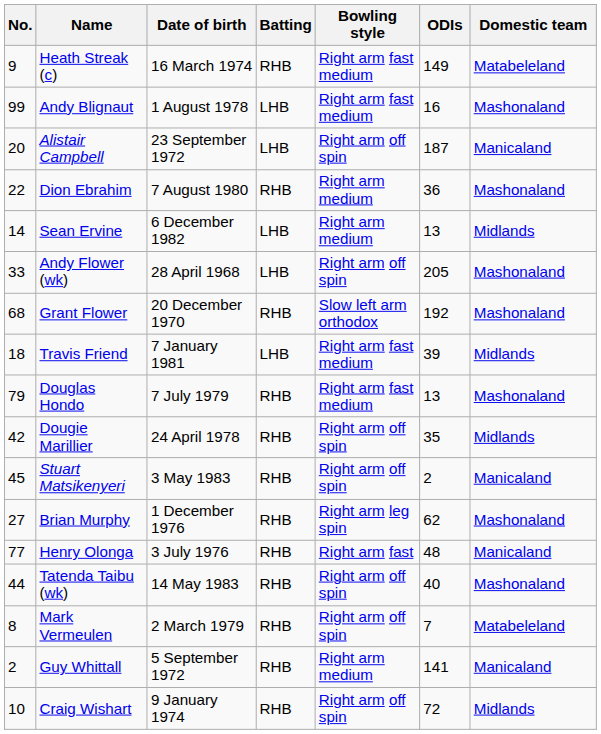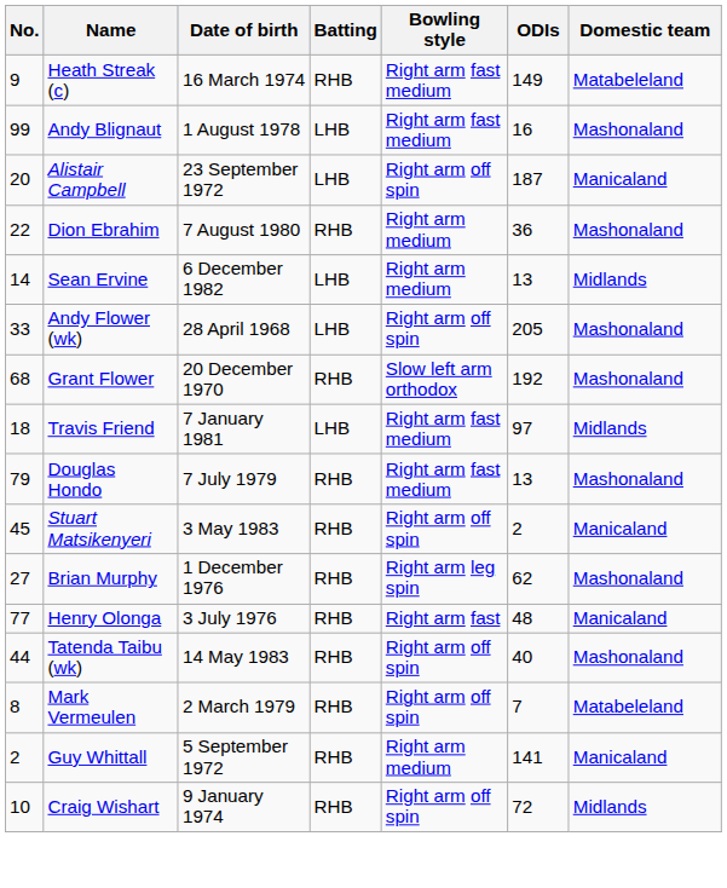Travis Friend | ODIs: 39 -> 97
- row: 42 | Dougie Marillier | 24 April 1978 | RHB | Right arm off spin | 35 | Midlands
